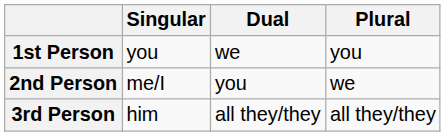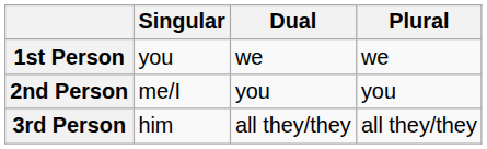1st Person | Plural: you -> we
2nd Person | Plural: we -> you
